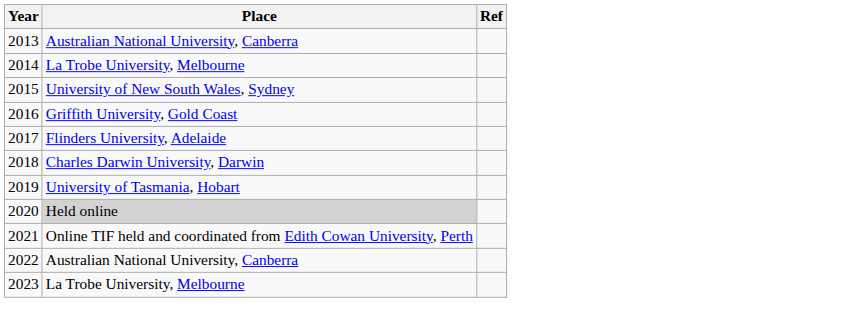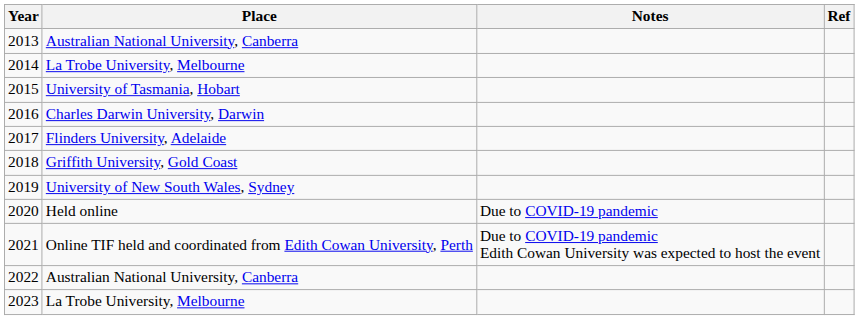+ column: Notes | Due to COVID-19 pandemic | Due to COVID-19 pandemic Edith Cowan University was expected to host the event
2015 | Place: University of New South Wales, Sydney -> University of Tasmania, Hobart
2016 | Place: Griffith University, Gold Coast -> Charles Darwin University, Darwin
2018 | Place: Charles Darwin University, Darwin -> Griffith University, Gold Coast
2019 | Place: University of Tasmania, Hobart -> University of New South Wales, Sydney
2020 | Place: lightgrey background -> no background
